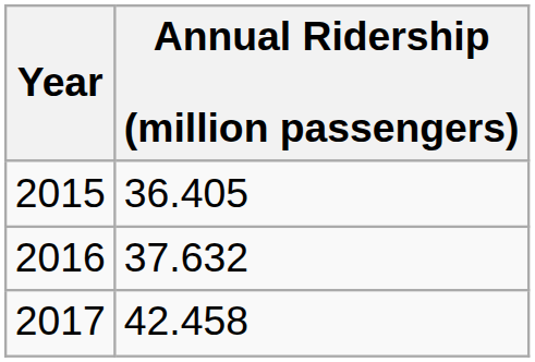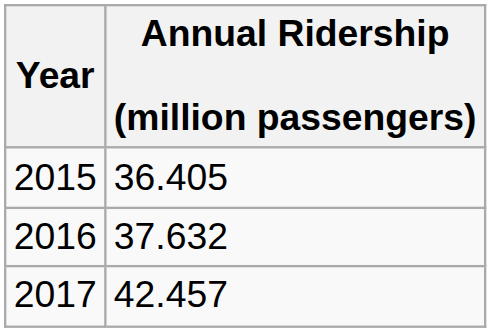2017 | Annual Ridership (million passengers): 42.458 -> 42.457
